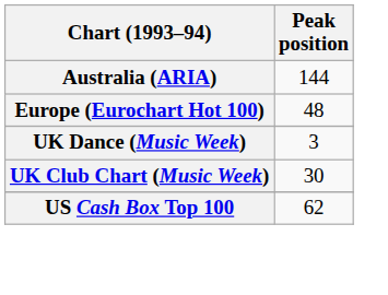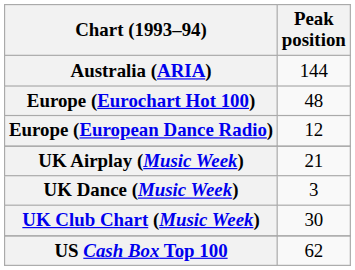+ row: Europe (European Dance Radio) | 12
+ row: UK Airplay (Music Week) | 21
